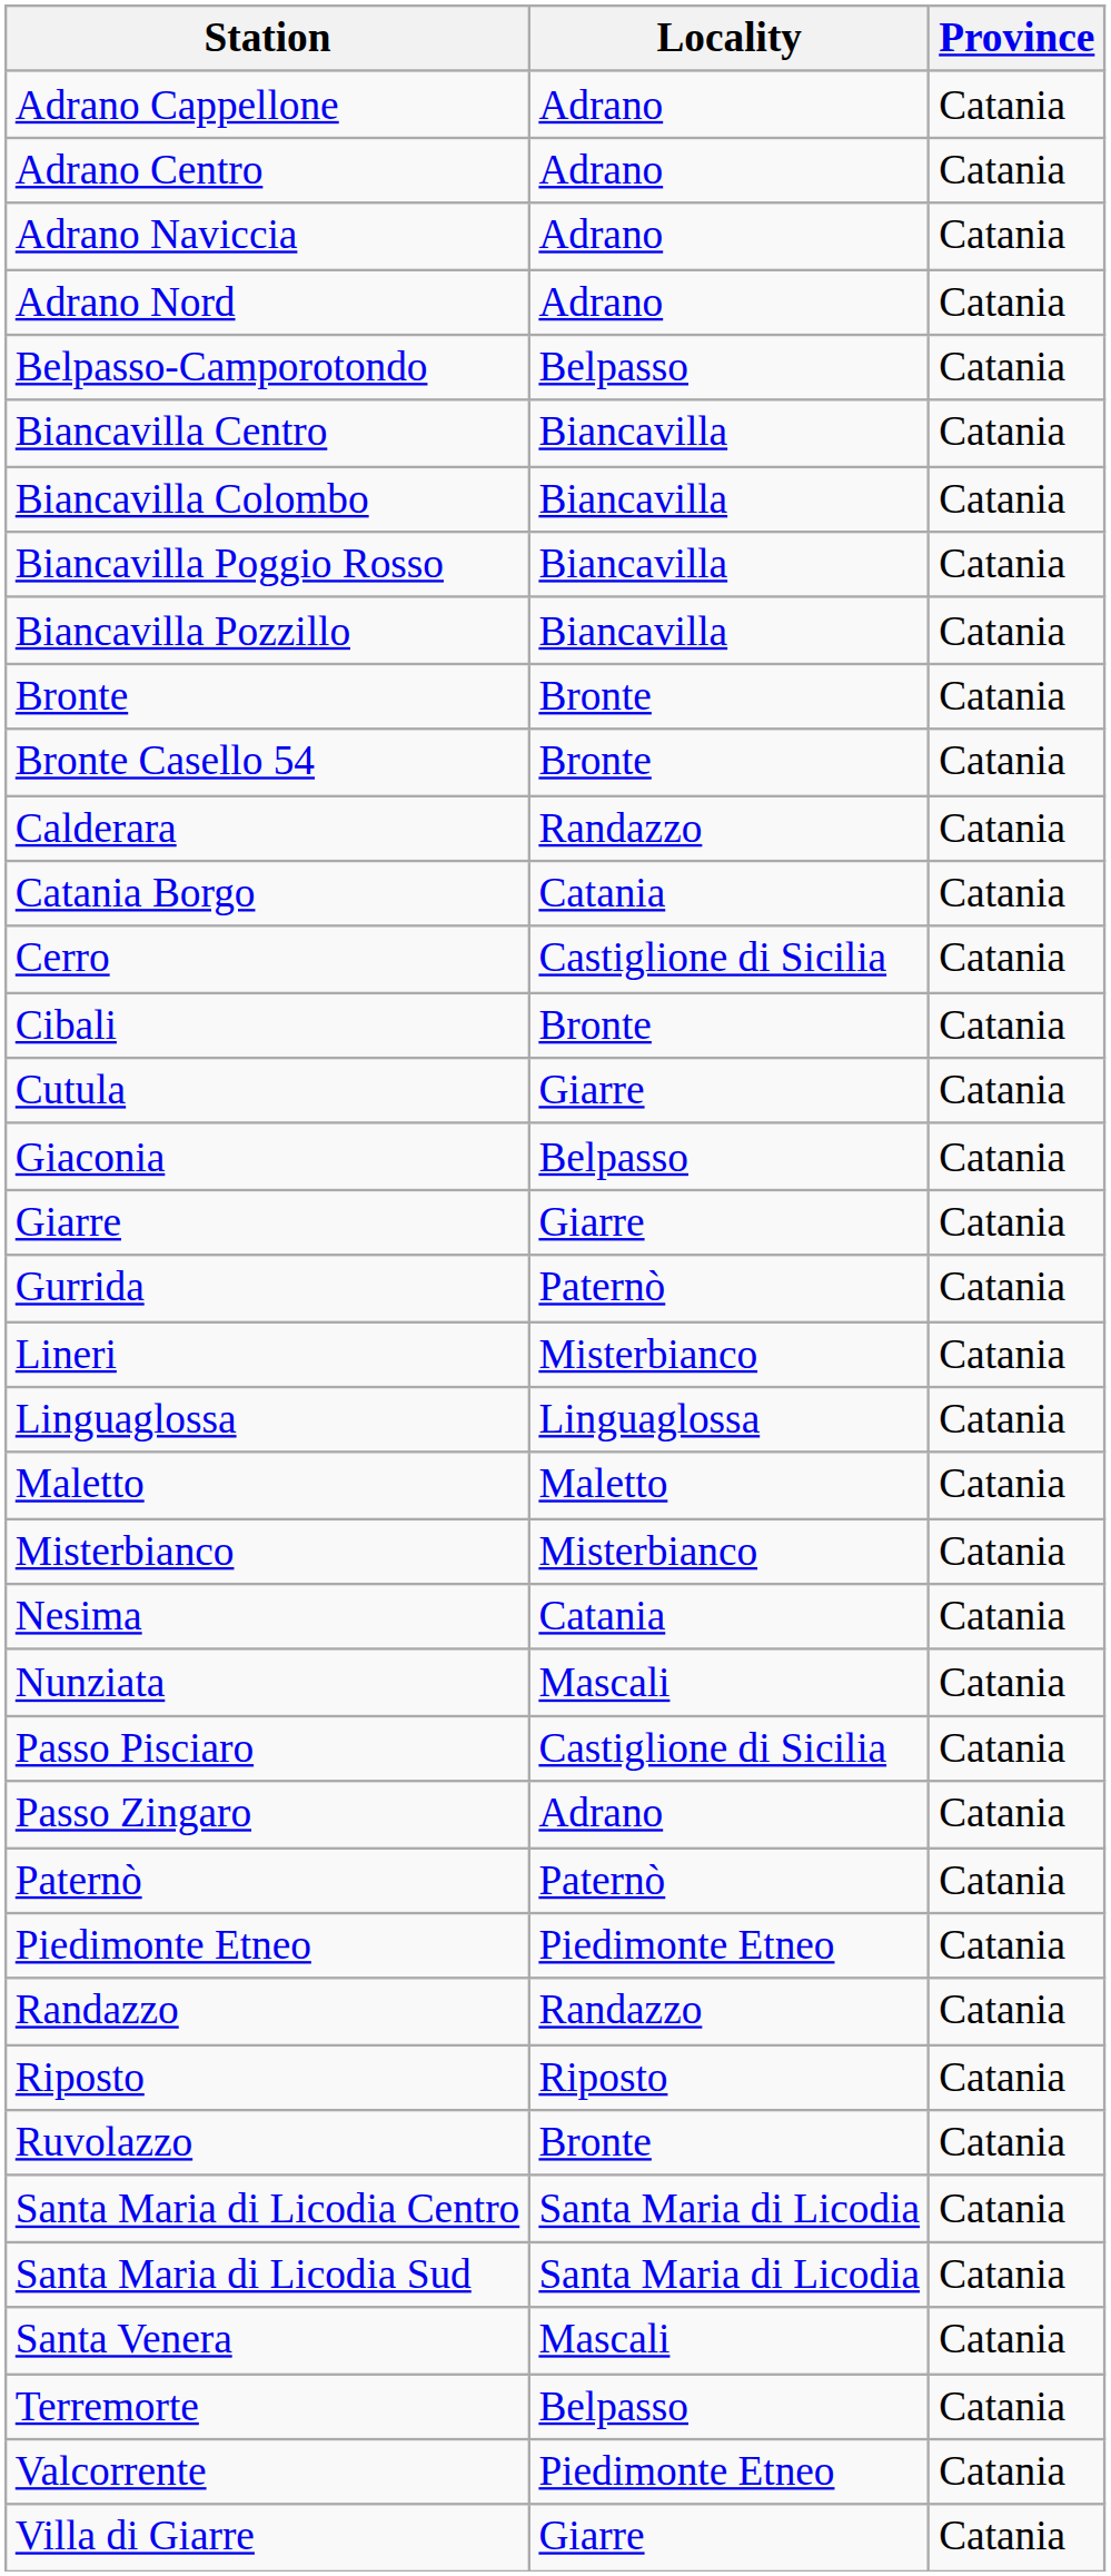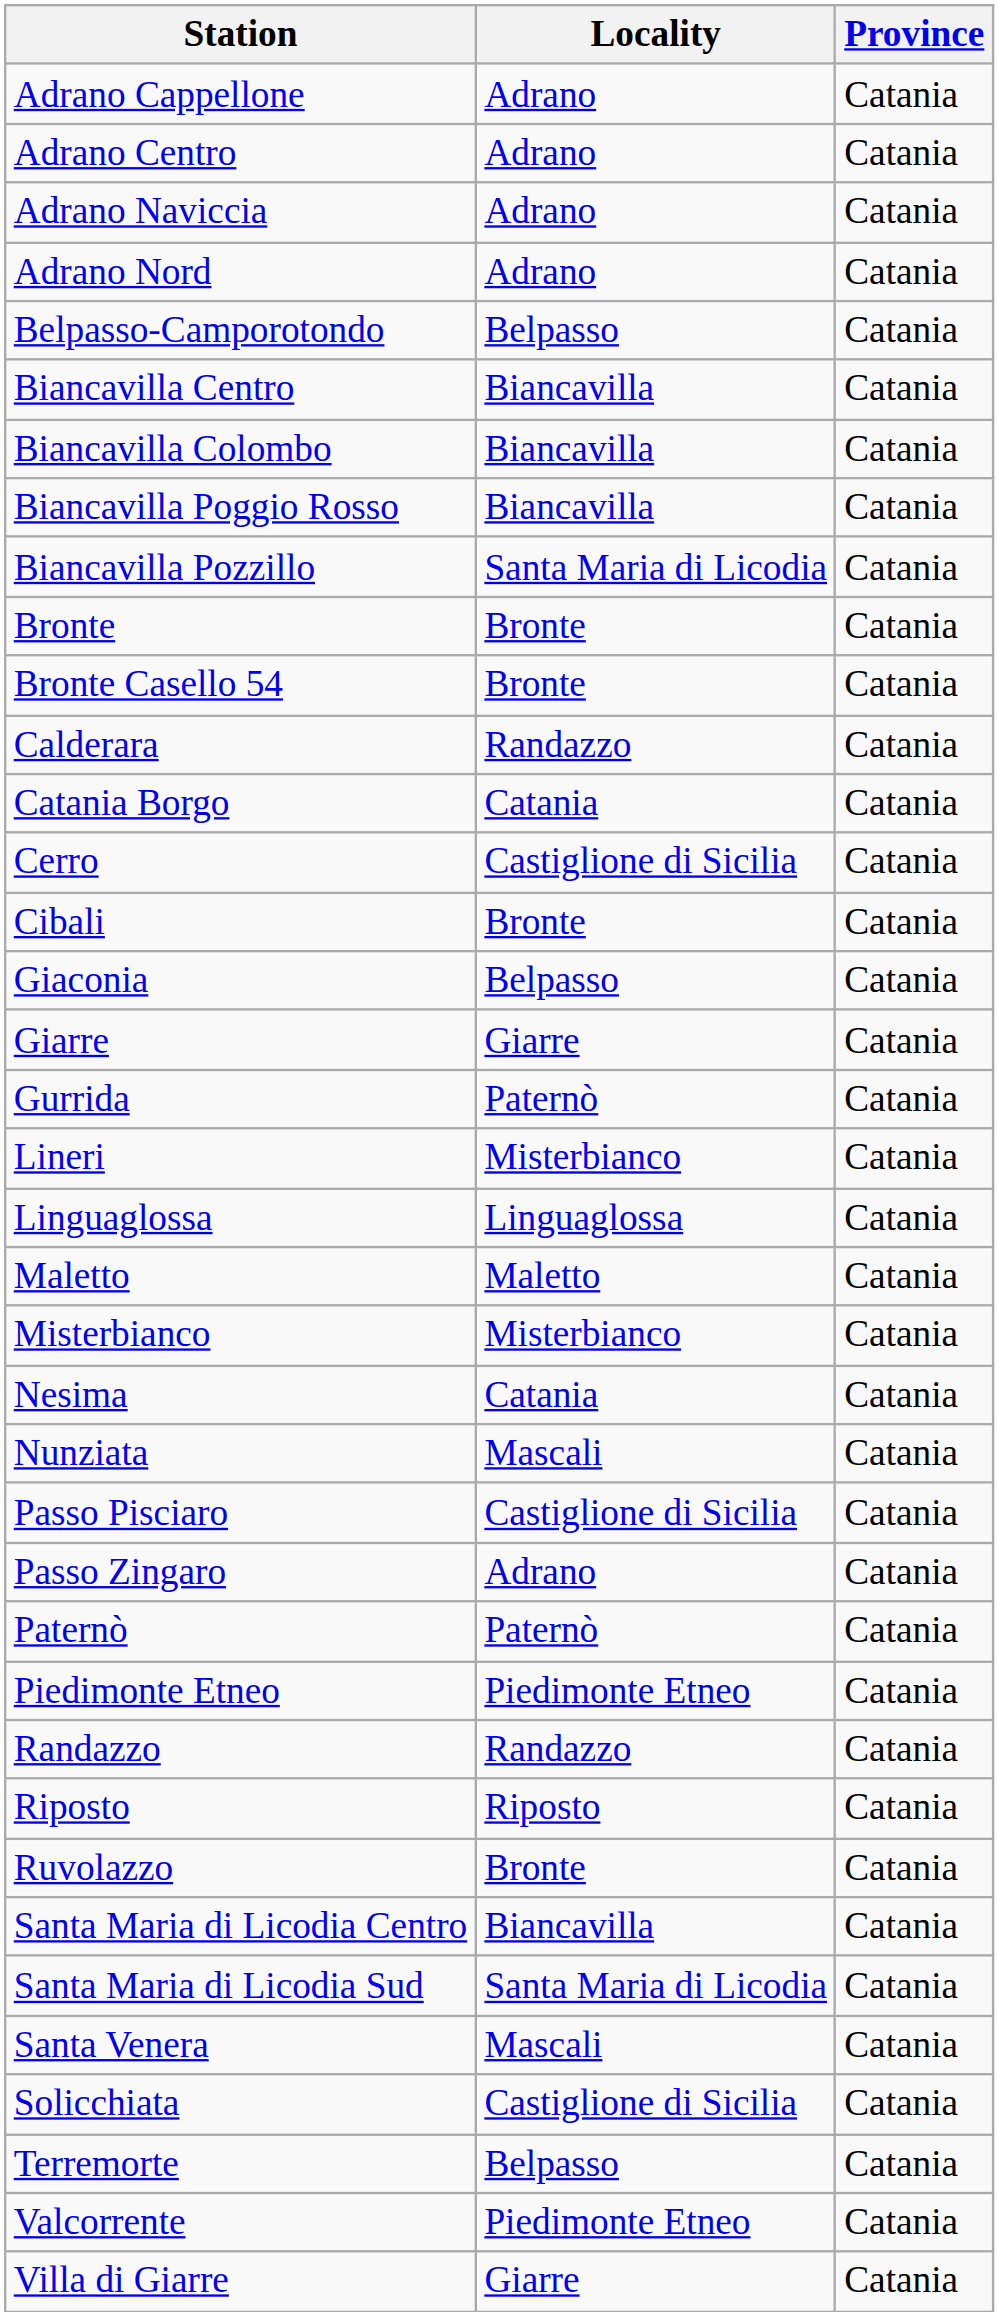Biancavilla Pozzillo | Locality: Biancavilla -> Santa Maria di Licodia
- row: Cutula | Giarre | Catania
Santa Maria di Licodia Centro | Locality: Santa Maria di Licodia -> Biancavilla
+ row: Solicchiata | Castiglione di Sicilia | Catania
